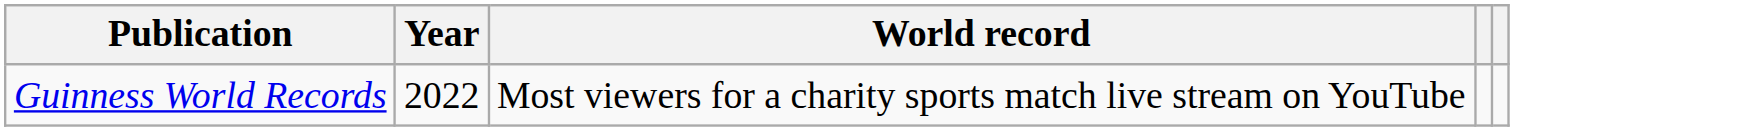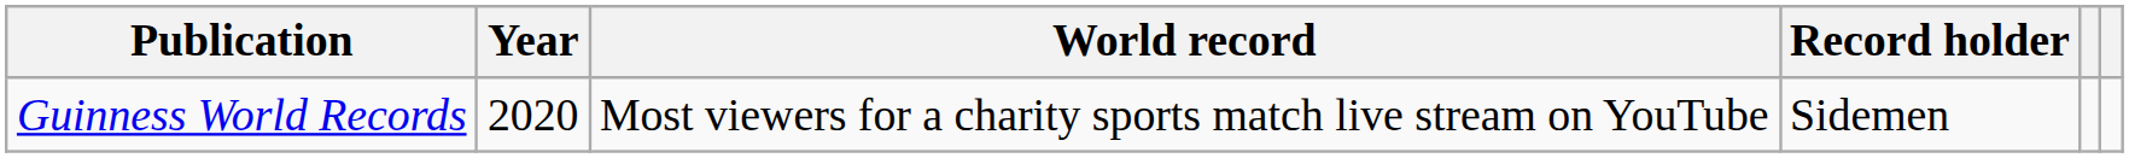+ column: Record holder | Sidemen
Guinness World Records | Year: 2022 -> 2020
